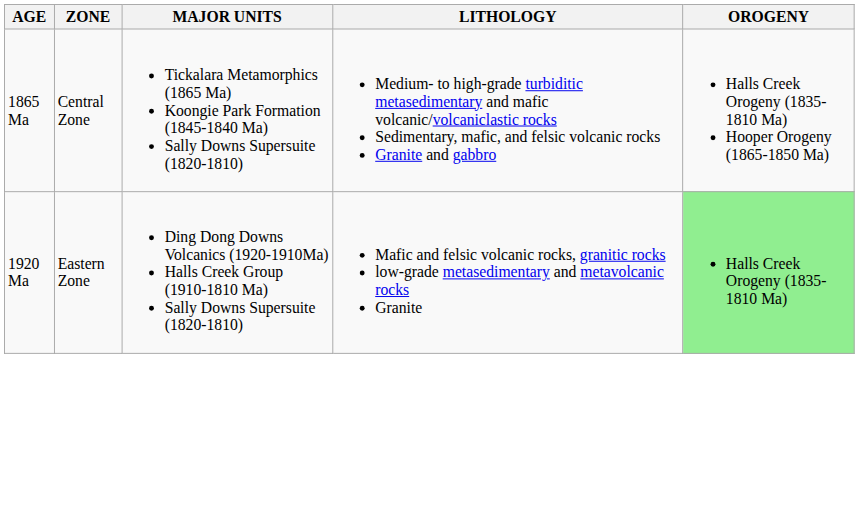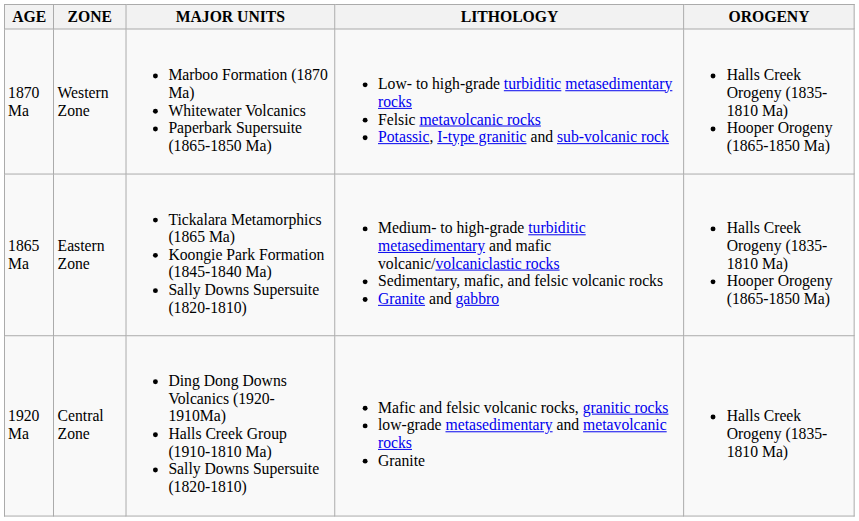+ row: 1870 Ma | Western Zone | Marboo Formation (1870 Ma) Whitewater Volcanics Paperbark Supersuite (1865-1850 Ma) | Low- to high-grade turbiditic metasedimentary rocks Felsic metavolcanic rocks Potassic, I-type granitic and sub-volcanic rock | Halls Creek Orogeny (1835-1810 Ma) Hooper Orogeny (1865-1850 Ma)
1865 Ma | ZONE: Central Zone -> Eastern Zone
1920 Ma | ZONE: Eastern Zone -> Central Zone
1920 Ma | OROGENY: lightgreen background -> no background
